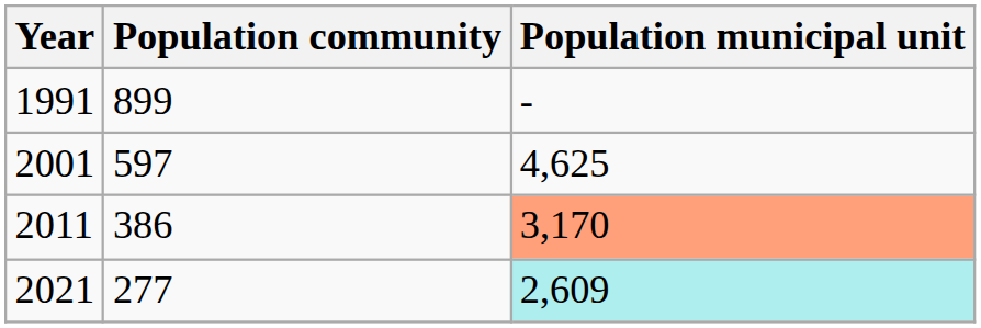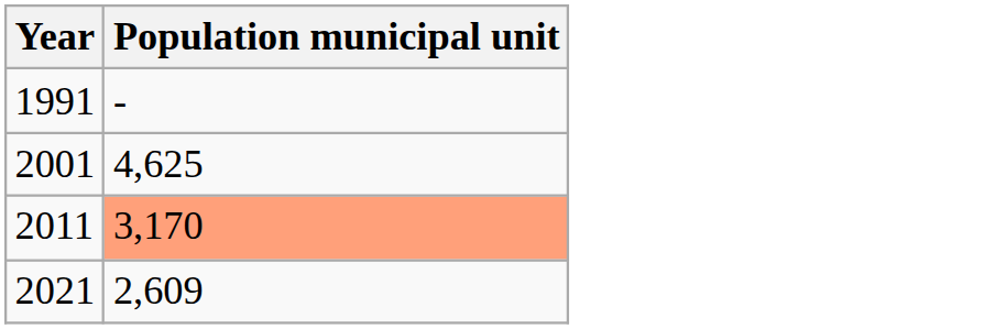- column: Population community | 899 | 597 | 386 | 277
2021 | Population municipal unit: paleturquoise background -> no background
